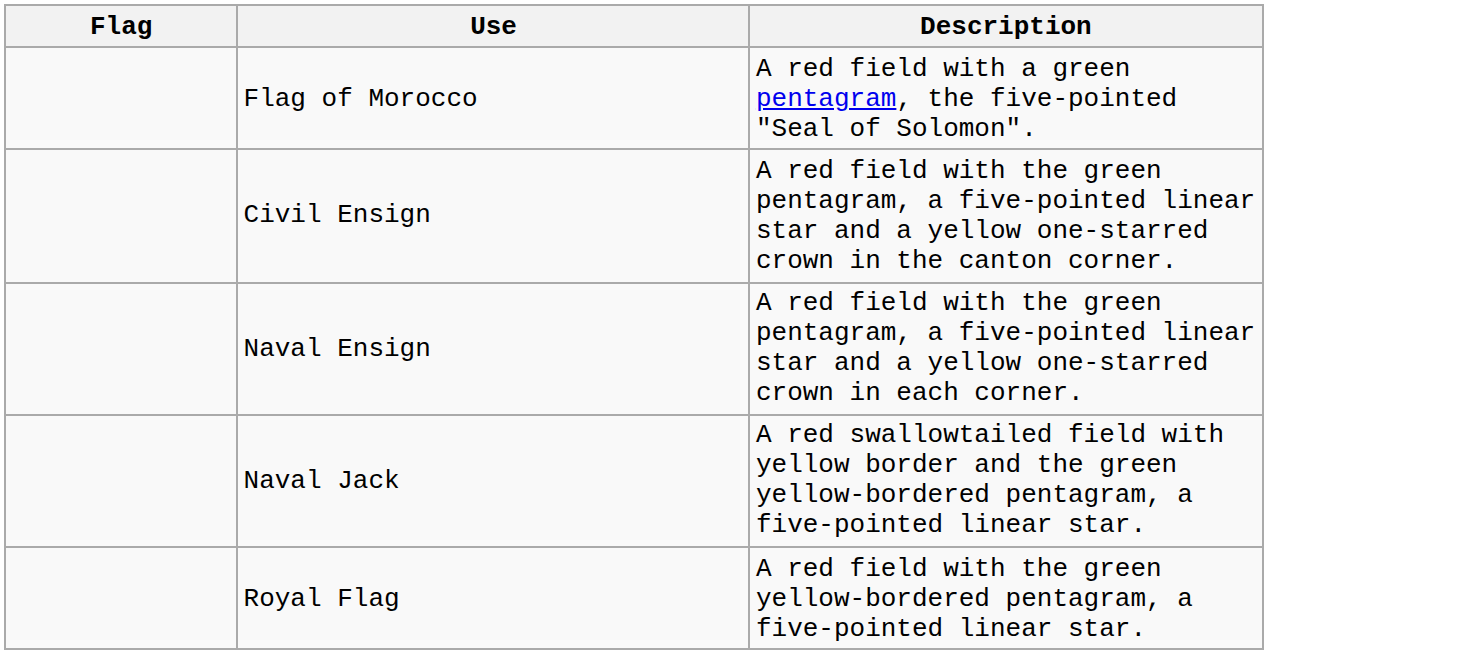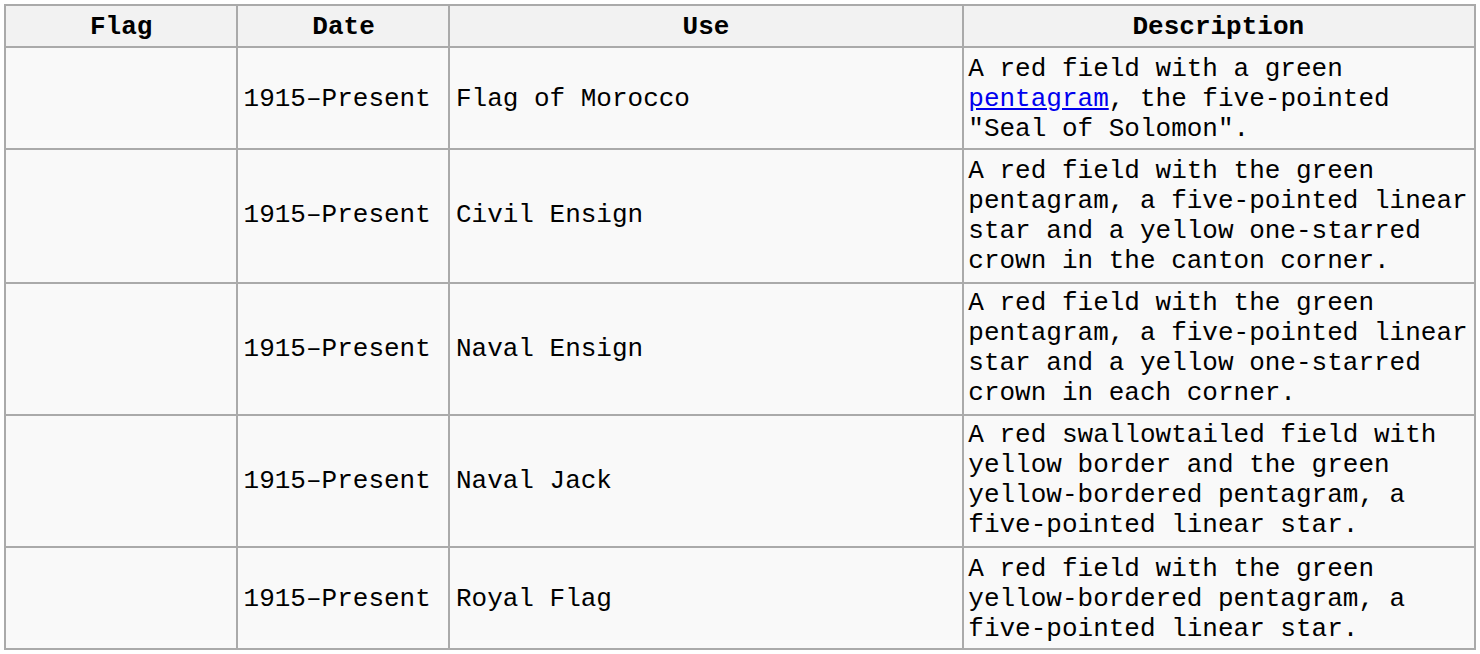+ column: Date | 1915–Present | 1915–Present | 1915–Present | 1915–Present | 1915–Present
